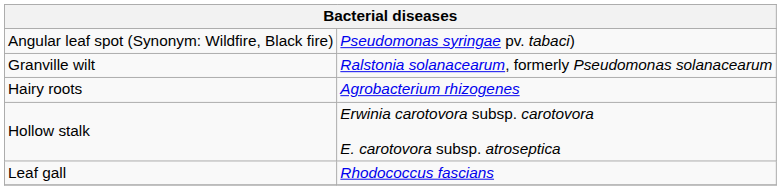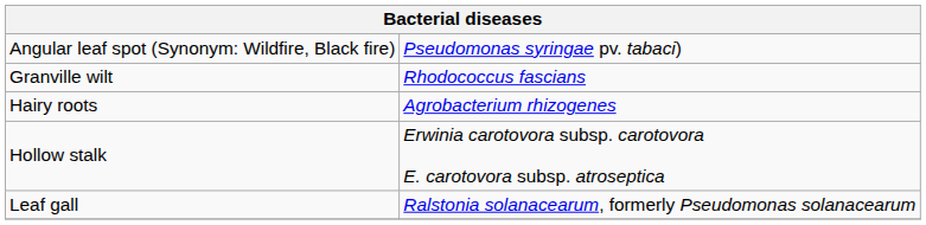Granville wilt | column 2: Ralstonia solanacearum, formerly Pseudomonas solanacearum -> Rhodococcus fascians
Leaf gall | column 2: Rhodococcus fascians -> Ralstonia solanacearum, formerly Pseudomonas solanacearum
